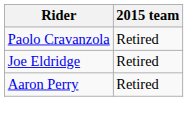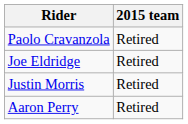+ row: Justin Morris | Retired
